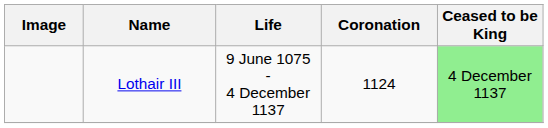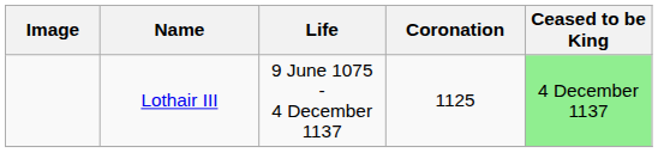Lothair III | Coronation: 1124 -> 1125
